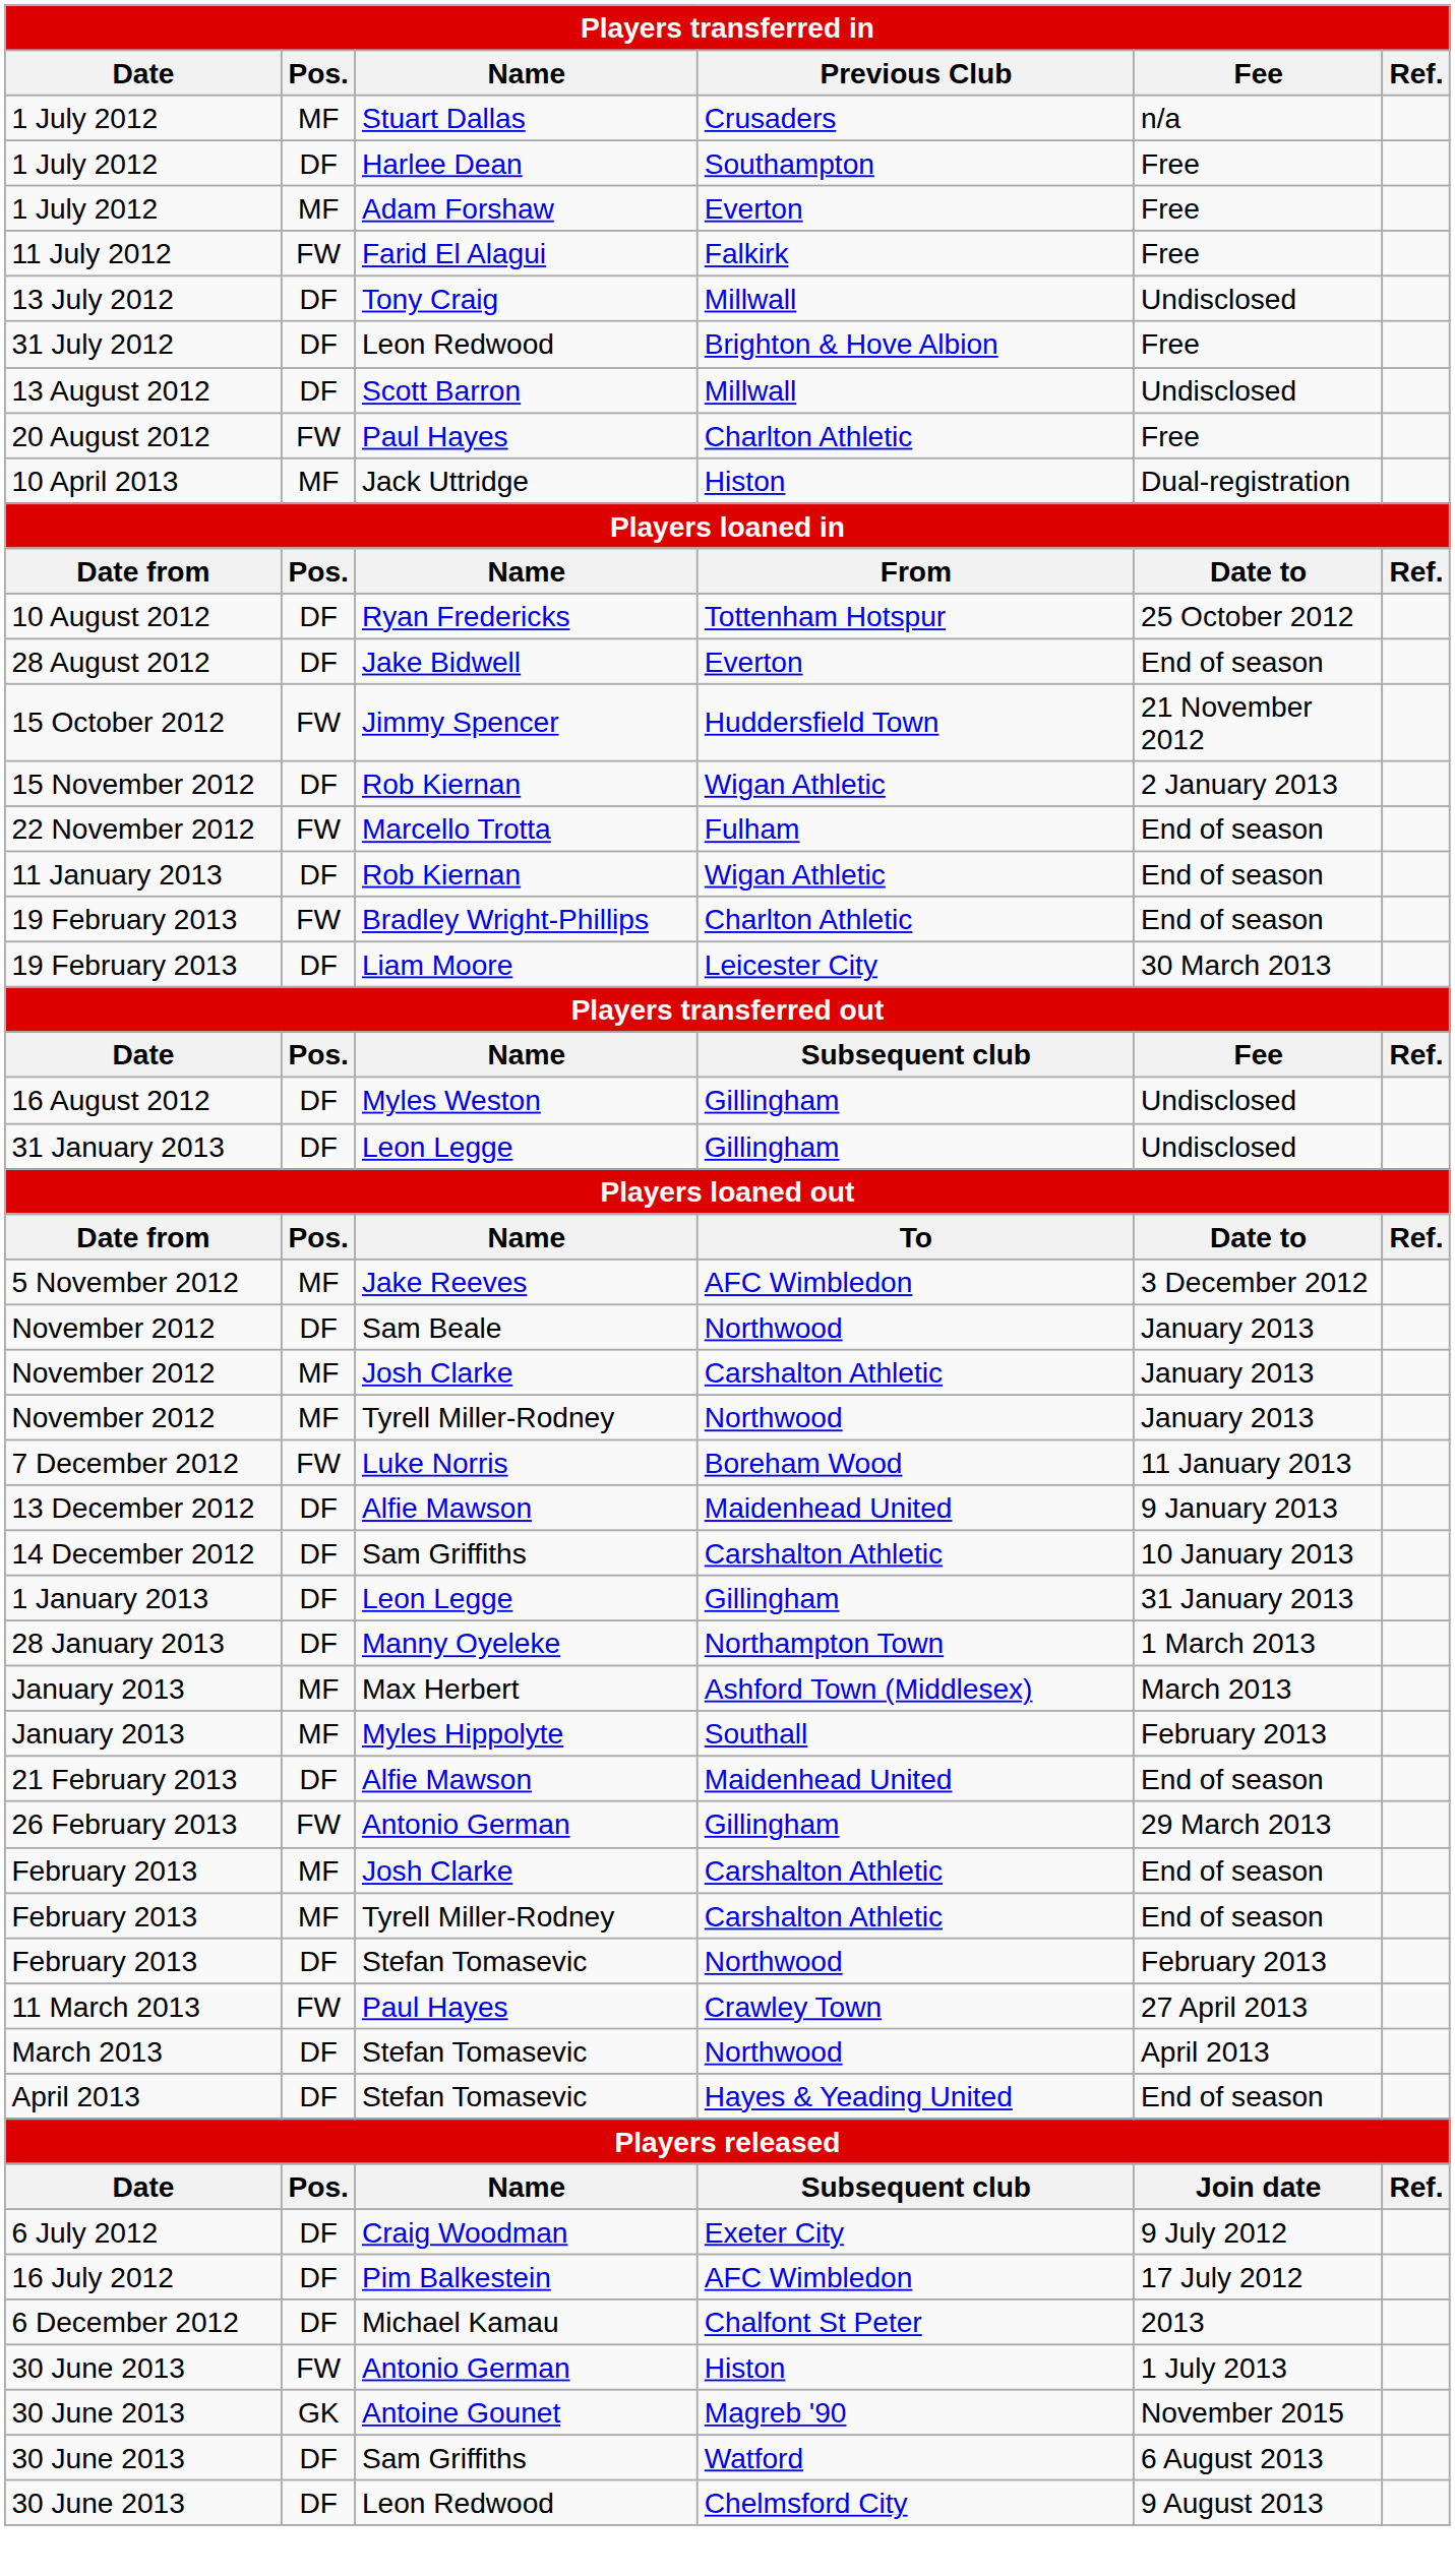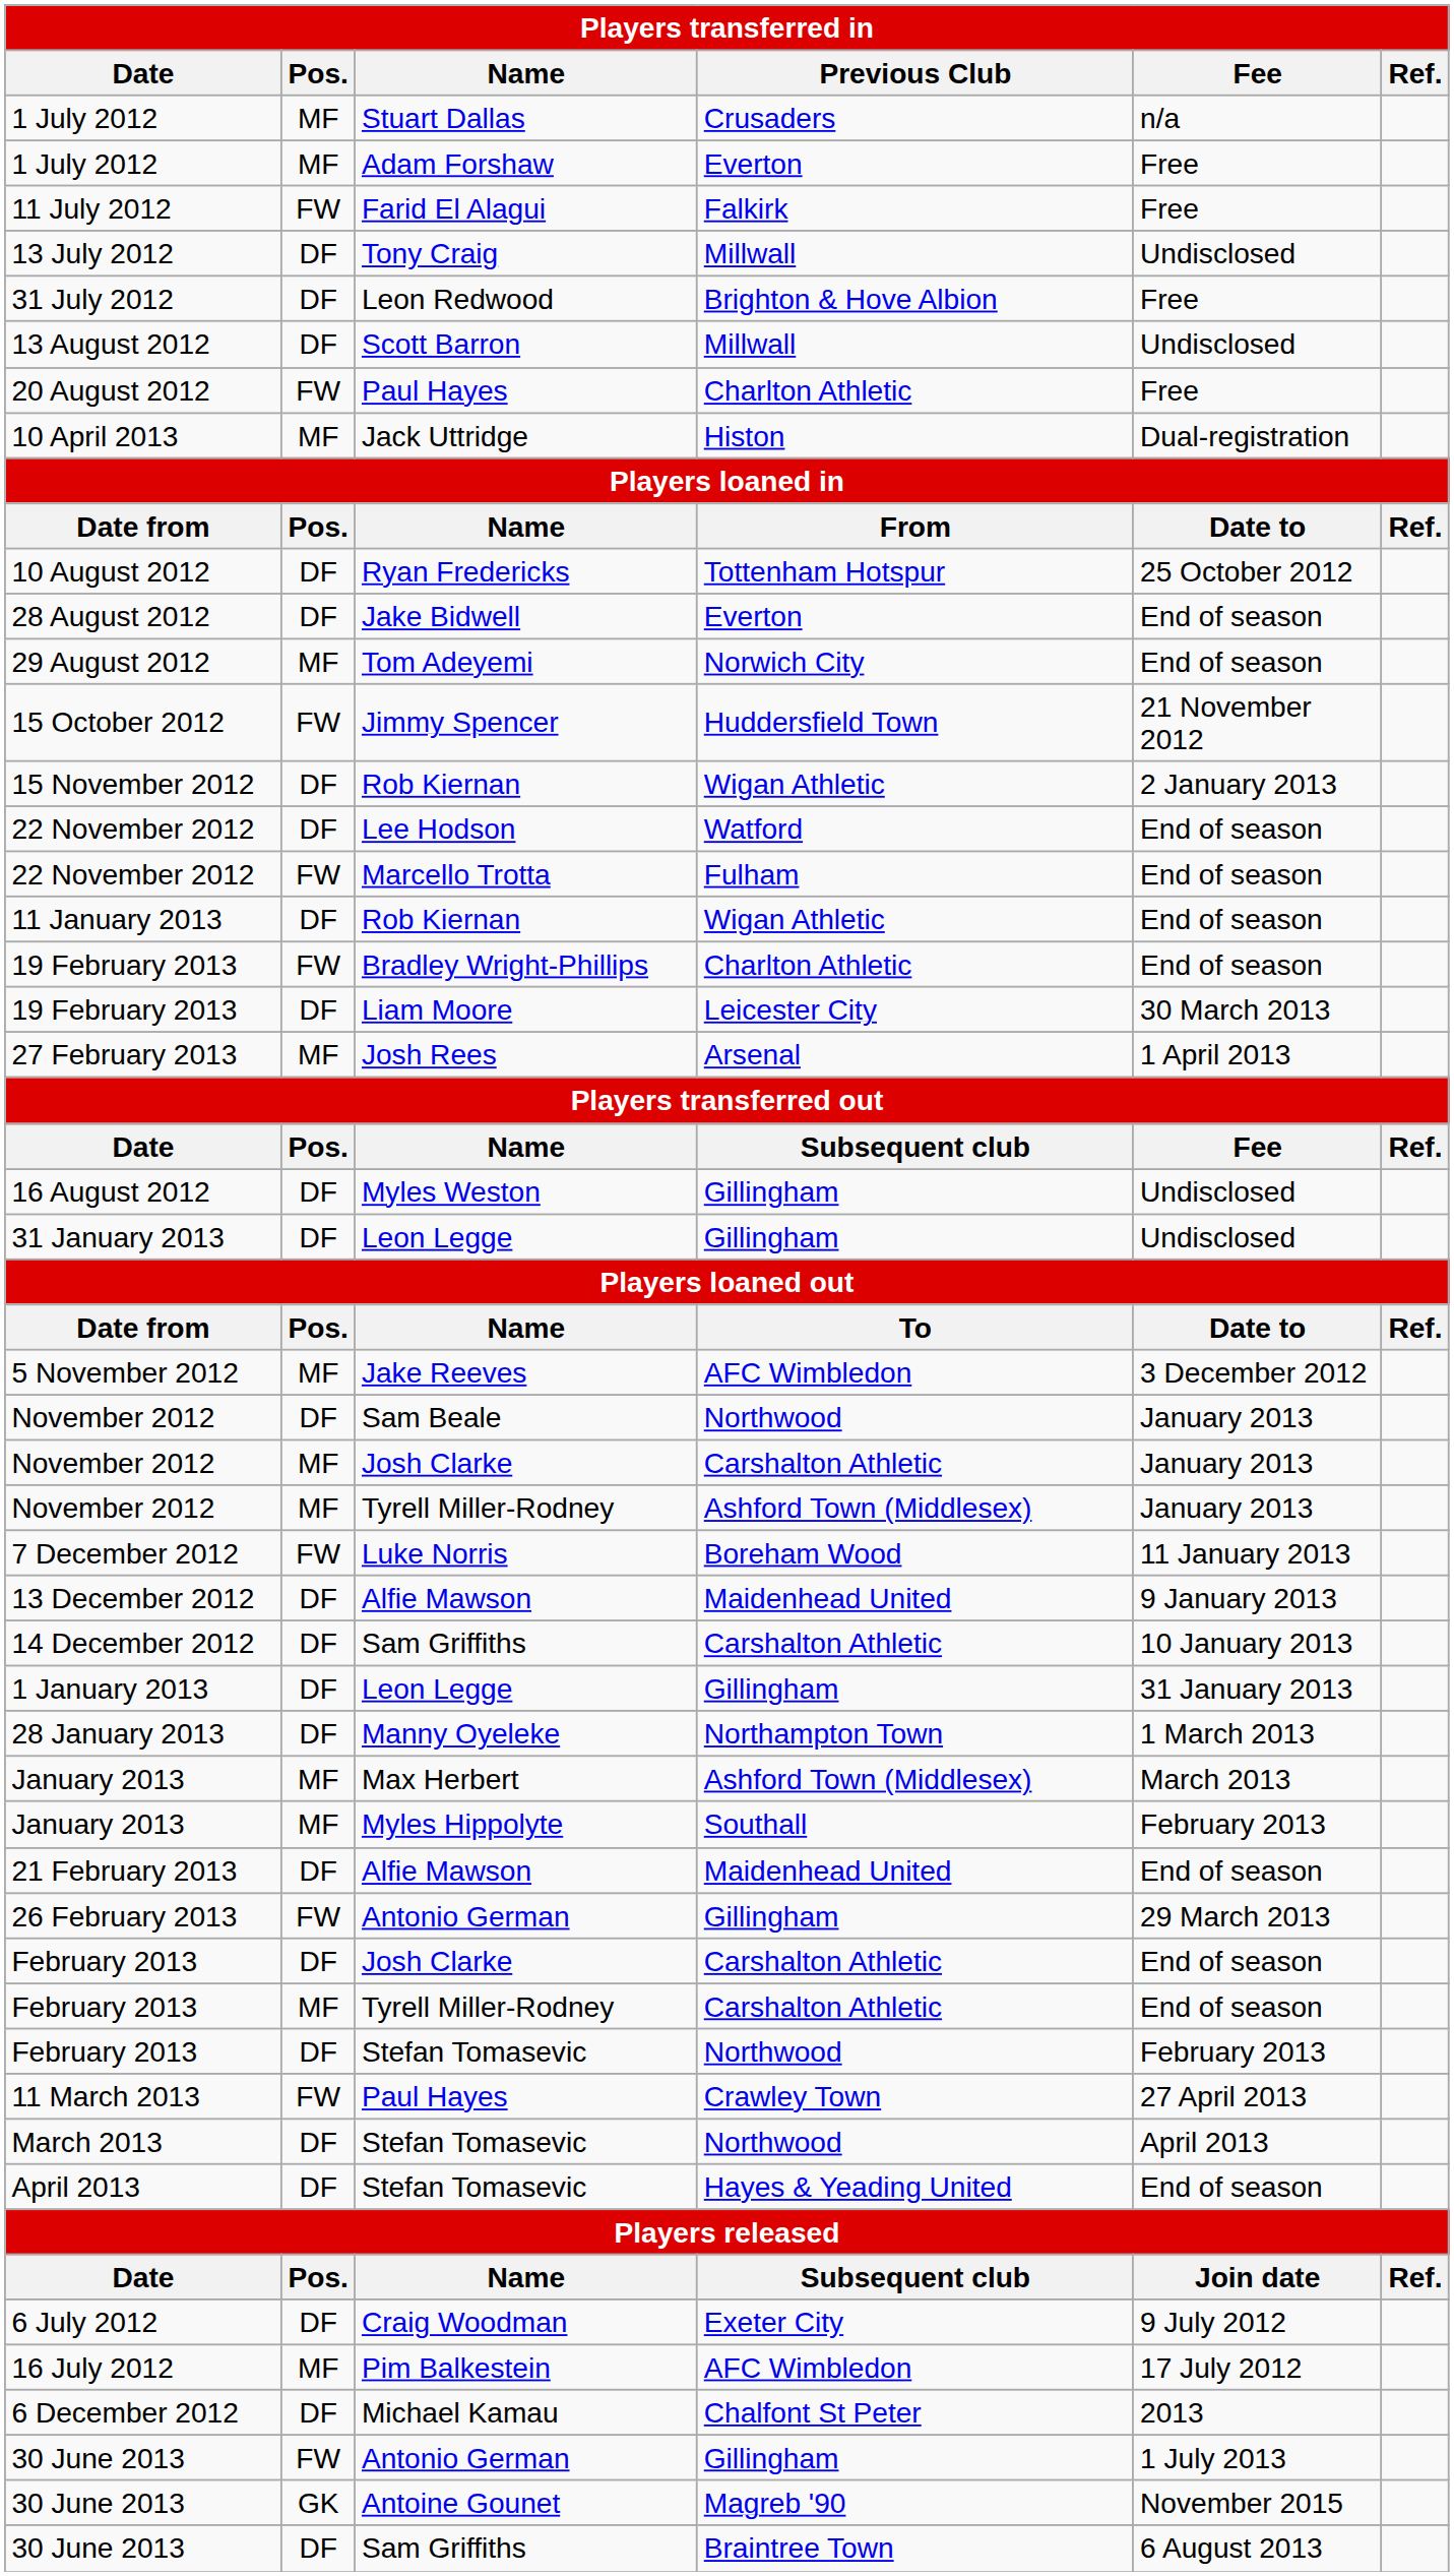- row: 1 July 2012 | DF | Harlee Dean | Southampton | Free
+ row: 29 August 2012 | MF | Tom Adeyemi | Norwich City | End of season
+ row: 22 November 2012 | DF | Lee Hodson | Watford | End of season
+ row: 27 February 2013 | MF | Josh Rees | Arsenal | 1 April 2013
November 2012 / Tyrell Miller-Rodney | Previous Club: Northwood -> Ashford Town (Middlesex)
February 2013 / Josh Clarke | Pos.: MF -> DF
Pim Balkestein | Pos.: DF -> MF
30 June 2013 / Antonio German | Previous Club: Histon -> Gillingham
30 June 2013 / Sam Griffiths | Previous Club: Watford -> Braintree Town
- row: 30 June 2013 | DF | Leon Redwood | Chelmsford City | 9 August 2013
